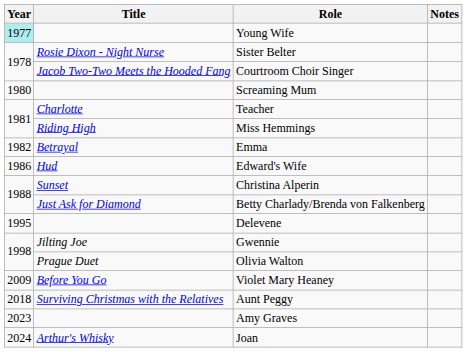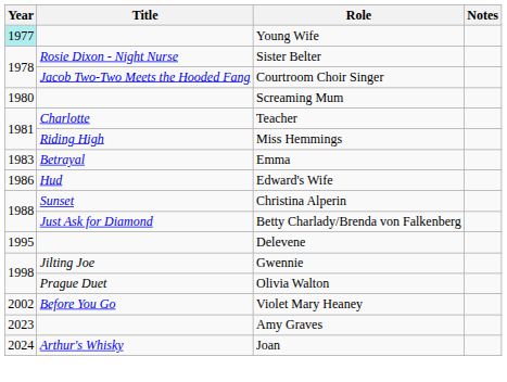Emma | Year: 1982 -> 1983
Violet Mary Heaney | Year: 2009 -> 2002
- row: 2018 | Surviving Christmas with the Relatives | Aunt Peggy
